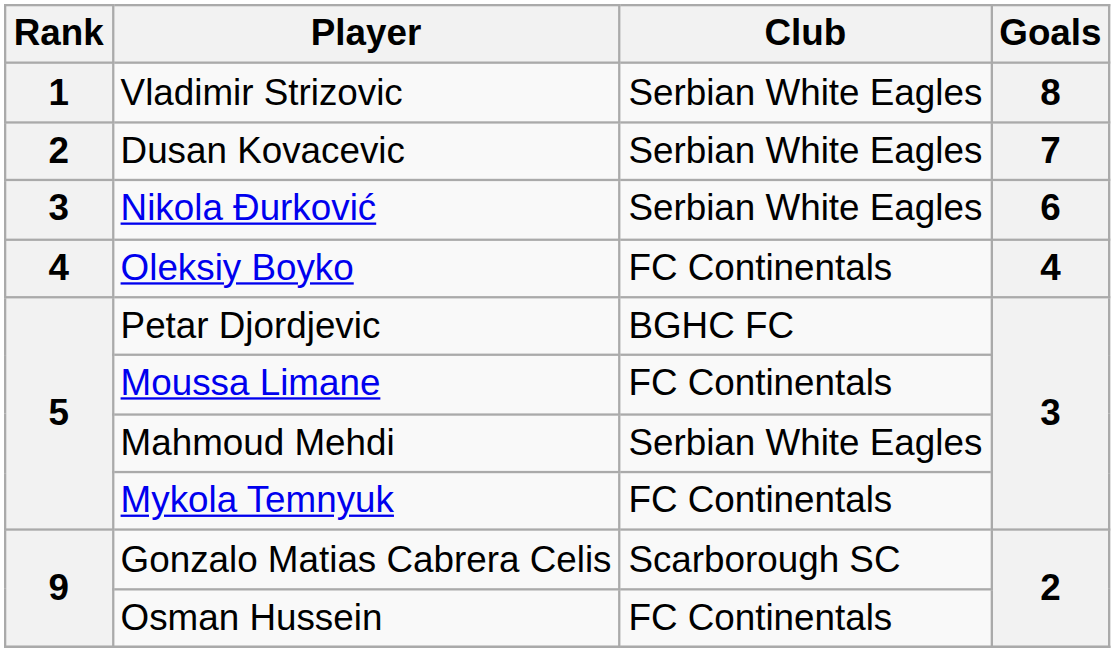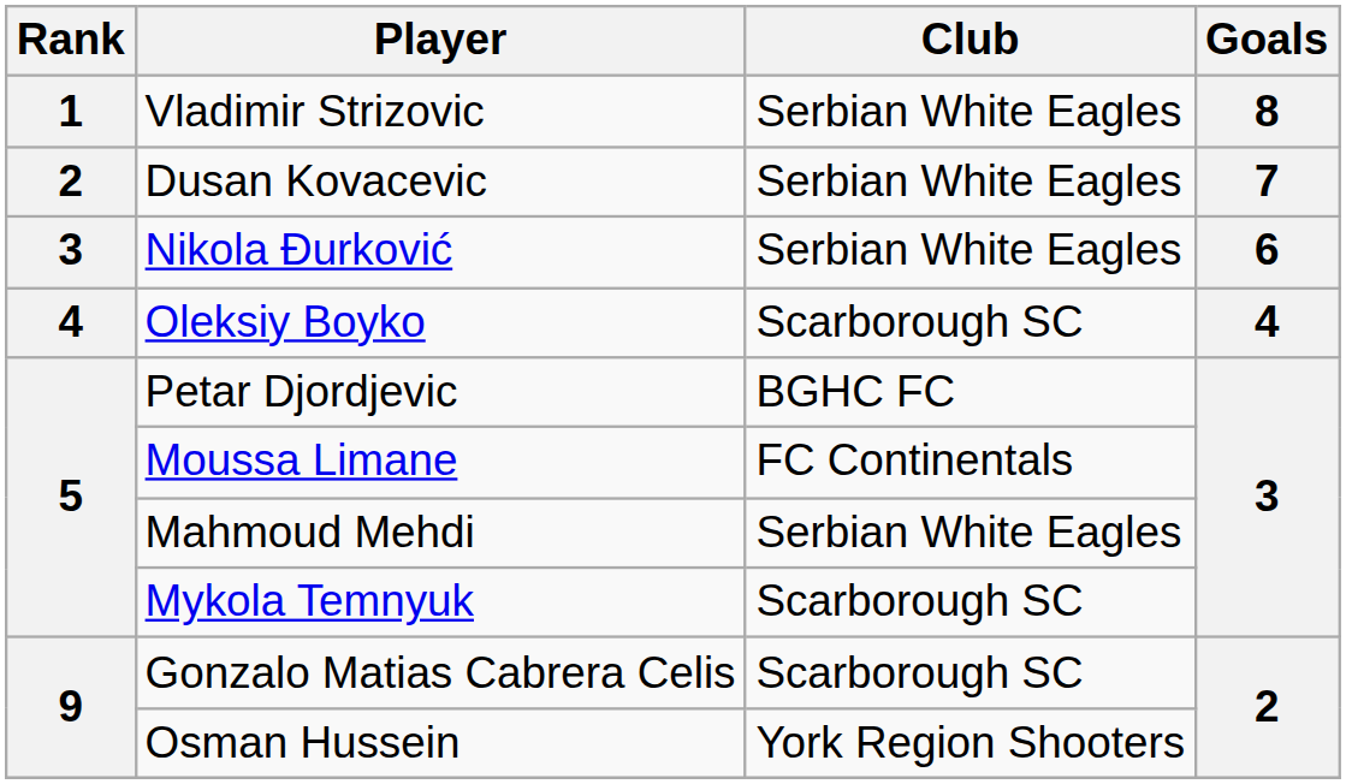Oleksiy Boyko | Club: FC Continentals -> Scarborough SC
Mykola Temnyuk | Club: FC Continentals -> Scarborough SC
Osman Hussein | Club: FC Continentals -> York Region Shooters
